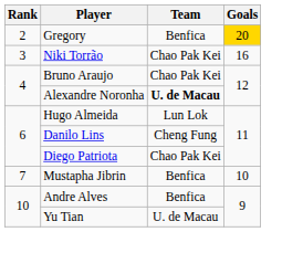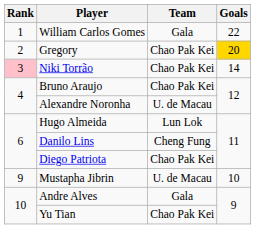+ row: 1 | William Carlos Gomes | Gala | 22
Gregory | Team: Benfica -> Chao Pak Kei
Niki Torrão | Rank: no background -> pink background
Niki Torrão | Goals: 16 -> 14
Alexandre Noronha | Team: bold -> normal
Mustapha Jibrin | Rank: 7 -> 9
Mustapha Jibrin | Team: Benfica -> U. de Macau
Andre Alves | Team: Benfica -> Gala
Yu Tian | Team: U. de Macau -> Chao Pak Kei
